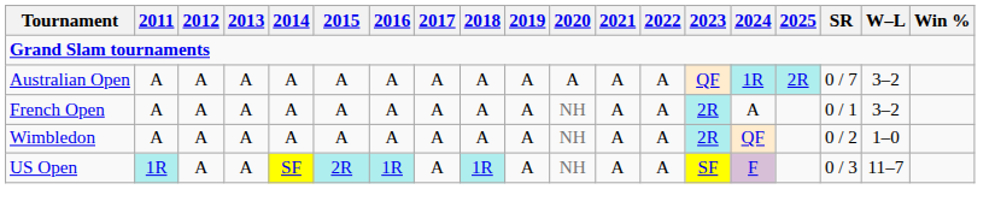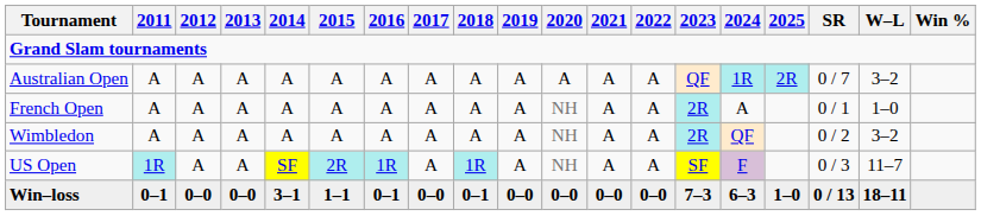French Open | W–L: 3–2 -> 1–0
Wimbledon | W–L: 1–0 -> 3–2
+ row: Win–loss | 0–1 | 0–0 | 0–0 | 3–1 | 1–1 | 0–1 | 0–0 | 0–1 | 0–0 | 0–0 | 0–0 | 0–0 | 7–3 | 6–3 | 1–0 | 0 / 13 | 18–11
